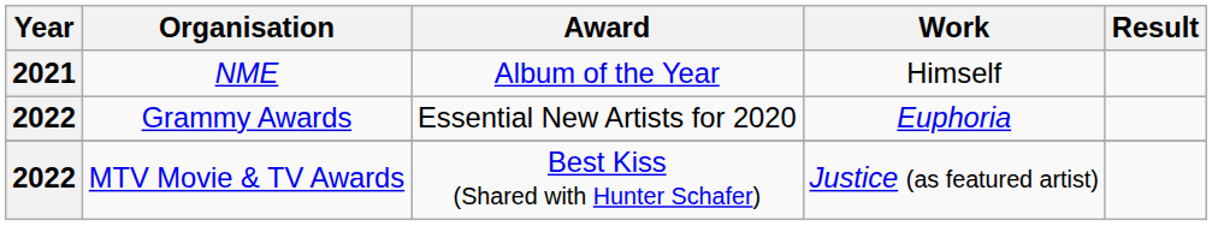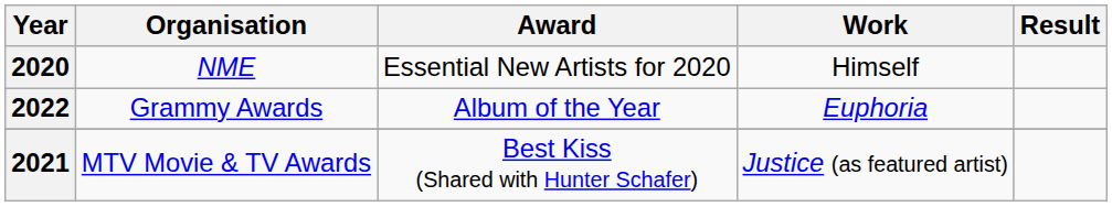NME | Year: 2021 -> 2020
NME | Award: Album of the Year -> Essential New Artists for 2020
Grammy Awards | Award: Essential New Artists for 2020 -> Album of the Year
MTV Movie & TV Awards | Year: 2022 -> 2021
